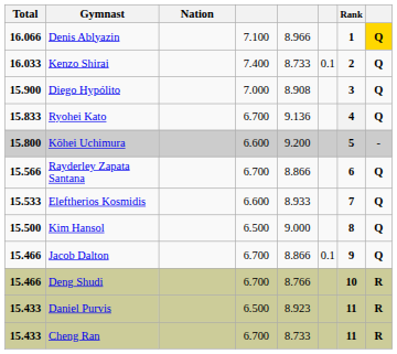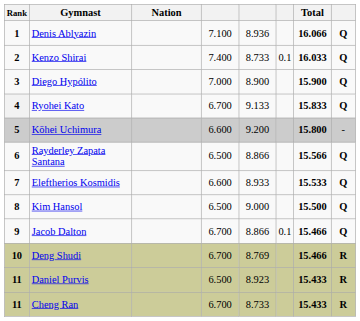columns swapped: Rank <-> Total
Denis Ablyazin | column 5: 8.966 -> 8.936
Denis Ablyazin | column 8: gold background -> no background
Diego Hypólito | column 5: 8.908 -> 8.900
Ryohei Kato | column 5: 9.136 -> 9.133
Rayderley Zapata Santana | column 4: 6.700 -> 6.500
Deng Shudi | column 5: 8.766 -> 8.769
